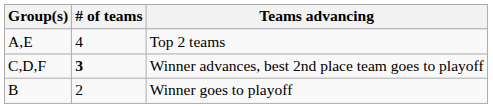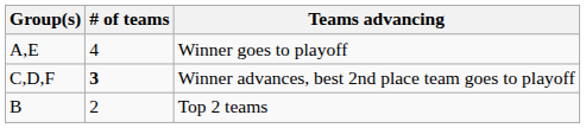A,E | Teams advancing: Top 2 teams -> Winner goes to playoff
B | Teams advancing: Winner goes to playoff -> Top 2 teams
